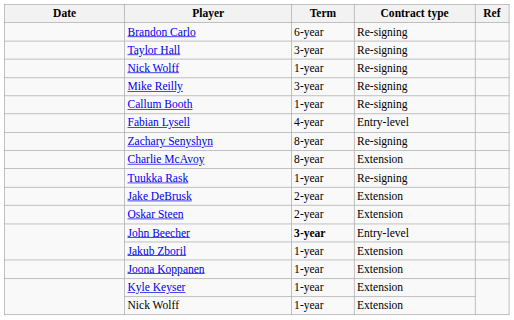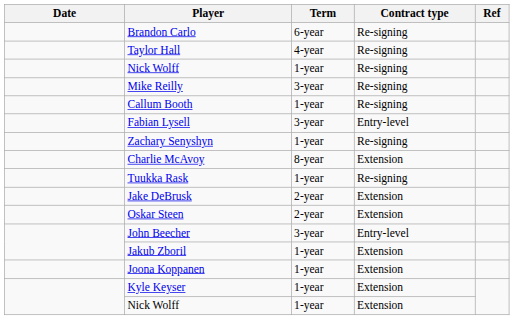Taylor Hall | Term: 3-year -> 4-year
Fabian Lysell | Term: 4-year -> 3-year
Zachary Senyshyn | Term: 8-year -> 1-year
John Beecher | Term: bold -> normal
